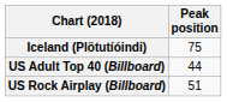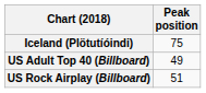US Adult Top 40 (Billboard) | Peak position: 44 -> 49
